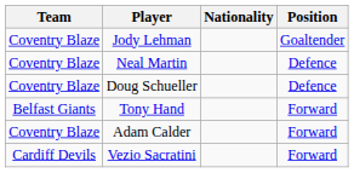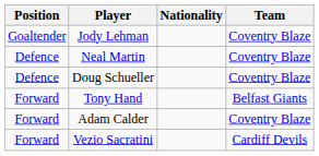columns swapped: Position <-> Team
